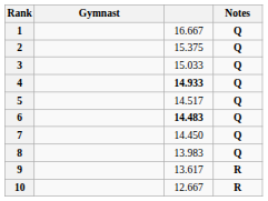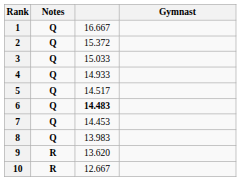columns swapped: Gymnast <-> Notes
2 | column 3: 15.375 -> 15.372
4 | column 3: bold -> normal
7 | column 3: 14.450 -> 14.453
9 | column 3: 13.617 -> 13.620
